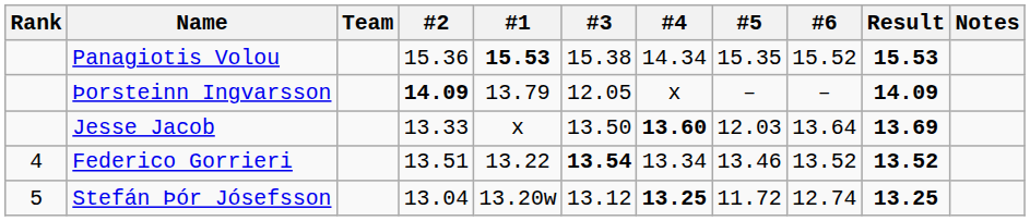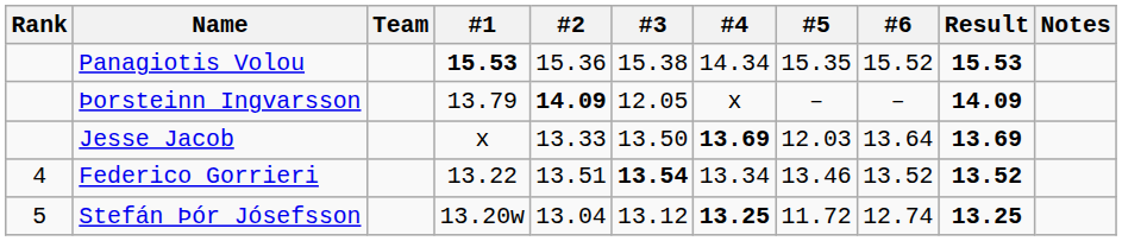columns swapped: #1 <-> #2
Jesse Jacob | #4: 13.60 -> 13.69
